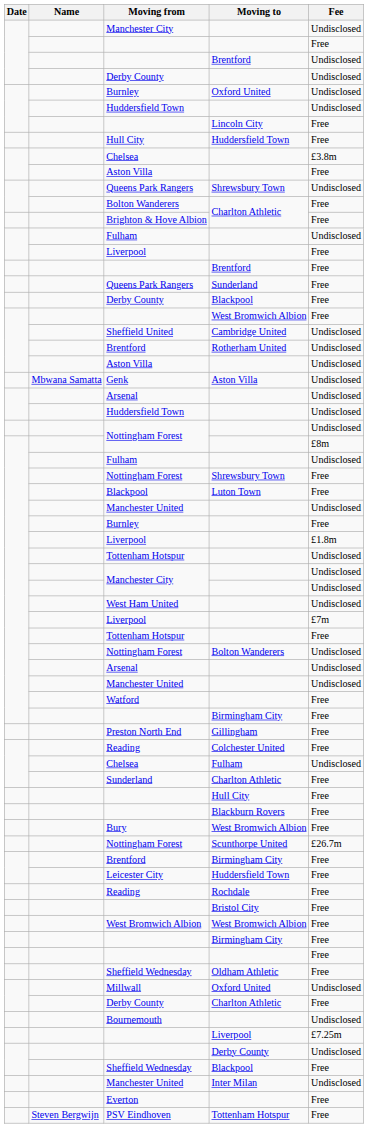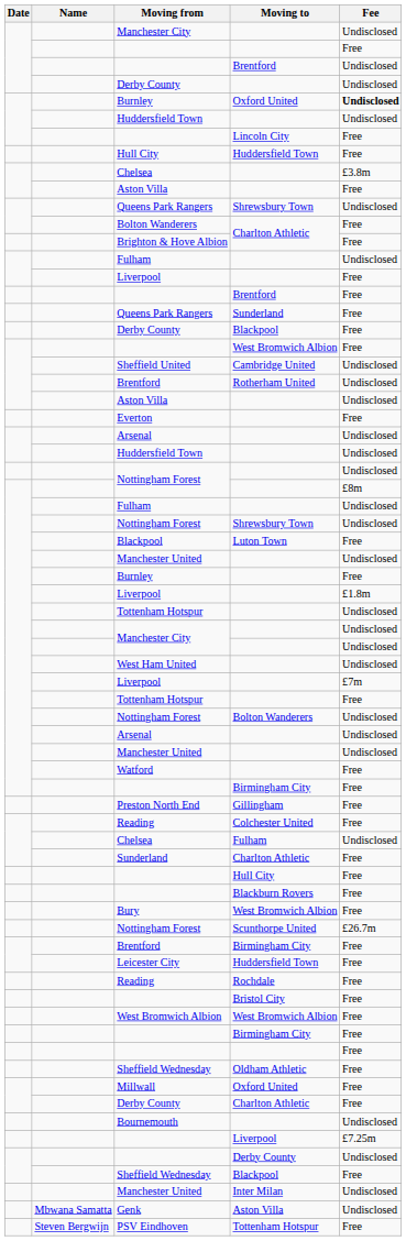Burnley / Oxford United | Fee: normal -> bold
rows swapped: Everton <-> Genk
Nottingham Forest / Shrewsbury Town | Fee: Free -> Undisclosed
Millwall | Fee: Undisclosed -> Free
